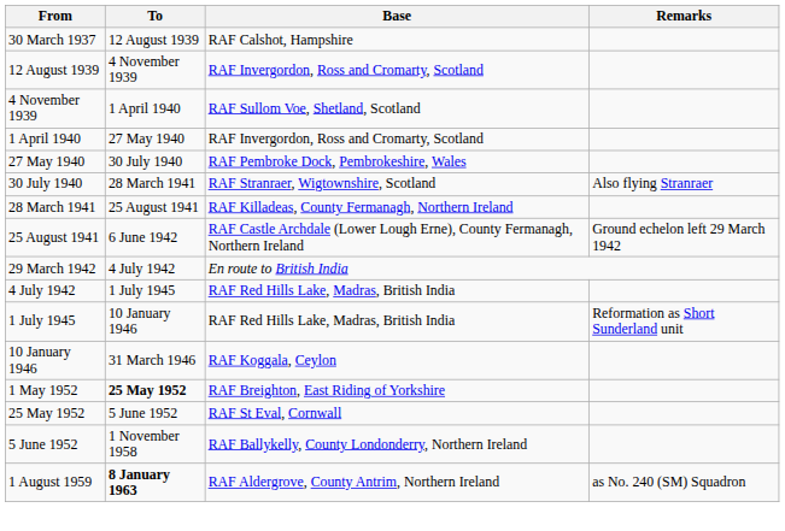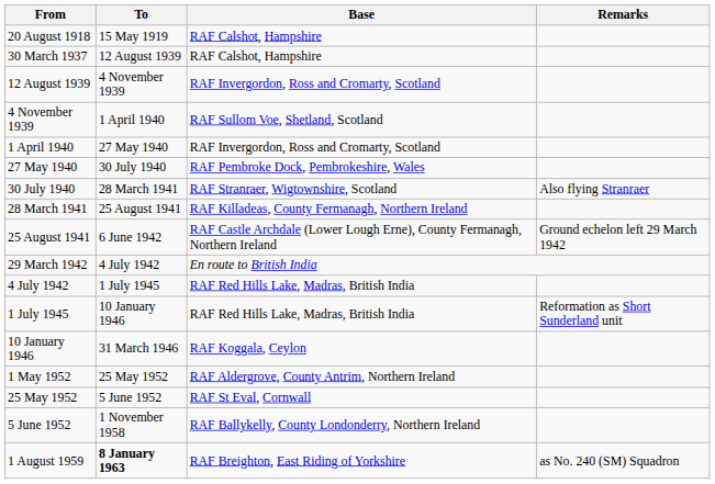+ row: 20 August 1918 | 15 May 1919 | RAF Calshot, Hampshire
1 May 1952 | To: bold -> normal
1 May 1952 | Base: RAF Breighton, East Riding of Yorkshire -> RAF Aldergrove, County Antrim, Northern Ireland
1 August 1959 | Base: RAF Aldergrove, County Antrim, Northern Ireland -> RAF Breighton, East Riding of Yorkshire
